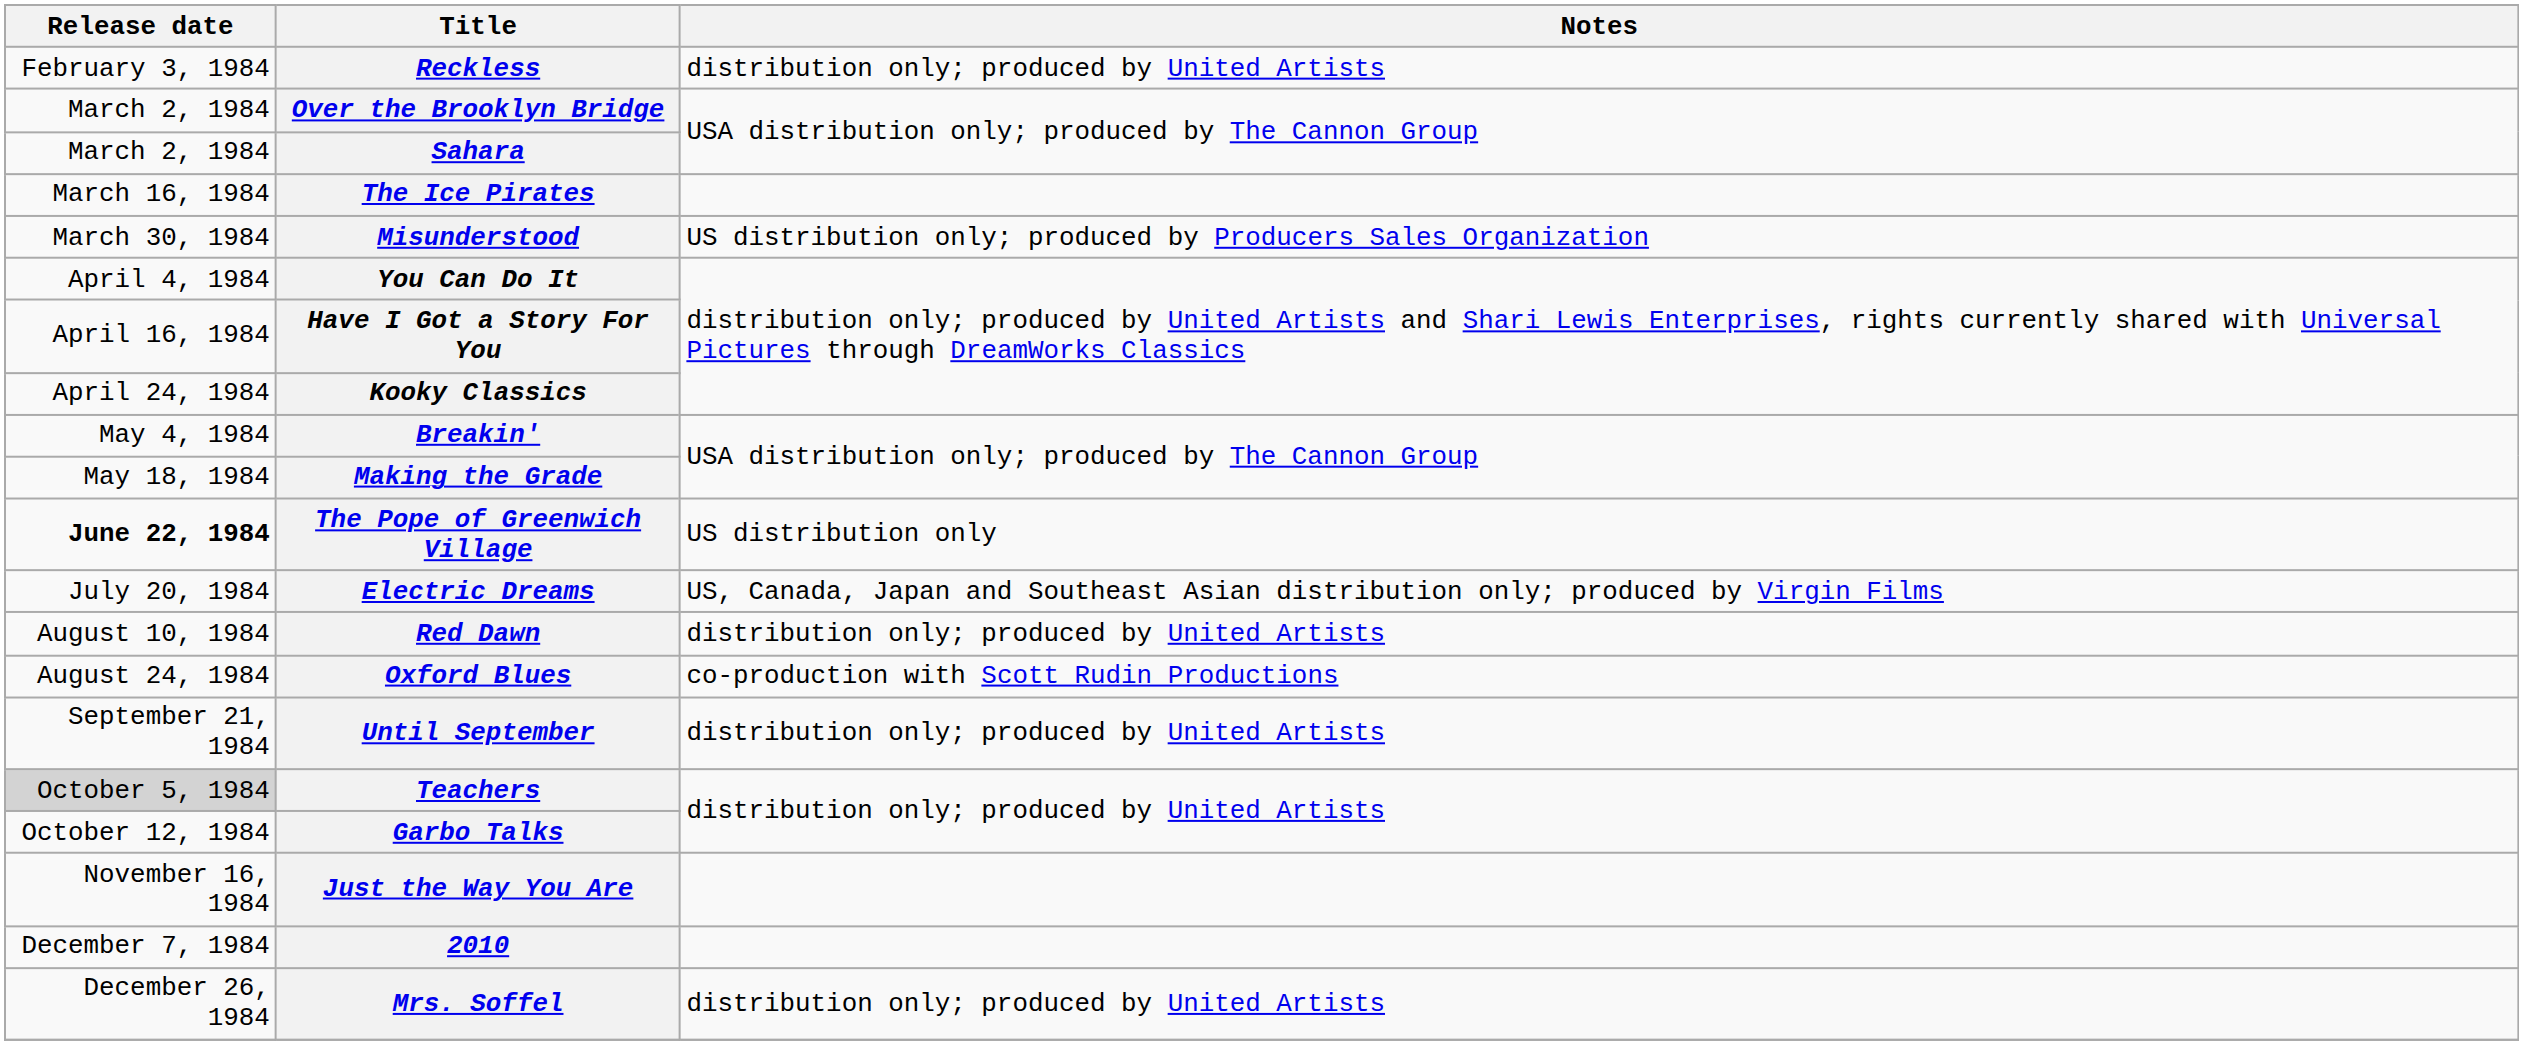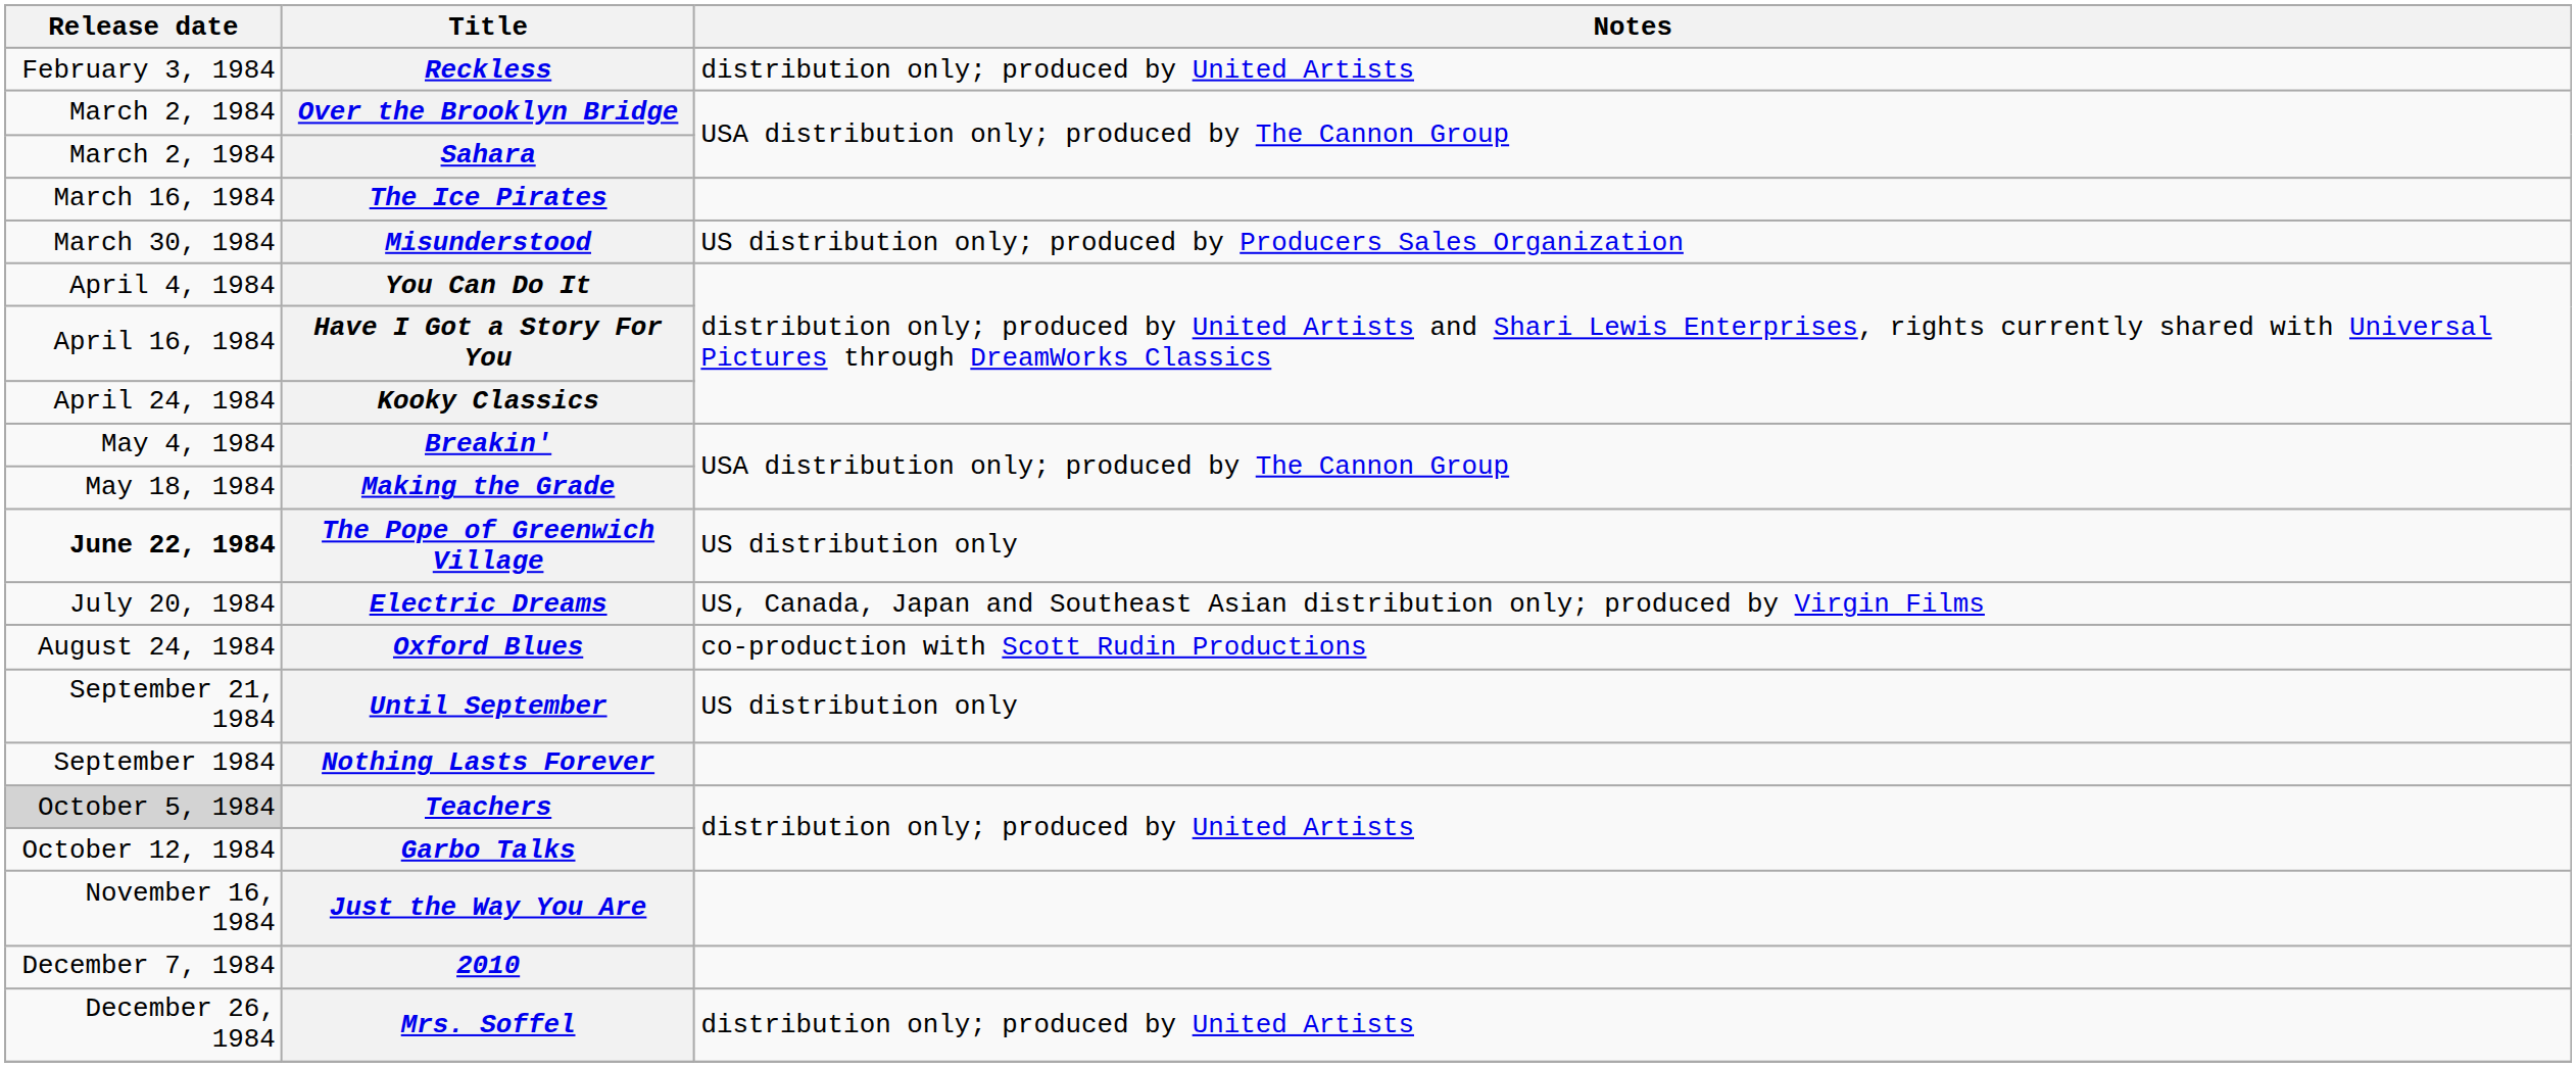- row: August 10, 1984 | Red Dawn | distribution only; produced by United Artists
Until September | Notes: distribution only; produced by United Artists -> US distribution only
+ row: September 1984 | Nothing Lasts Forever
